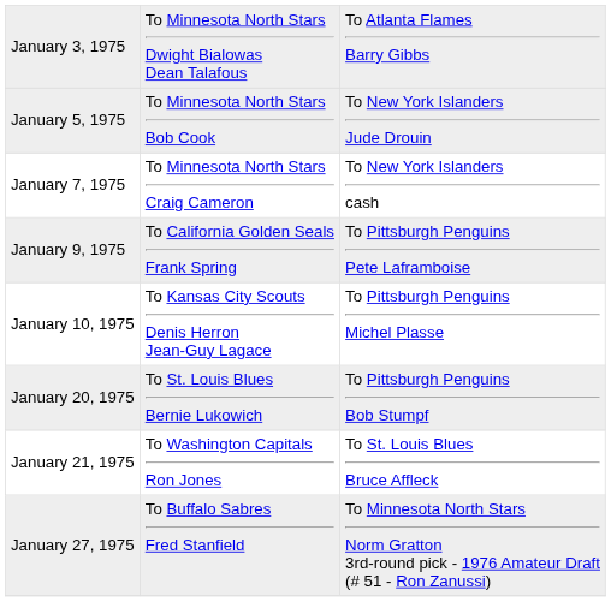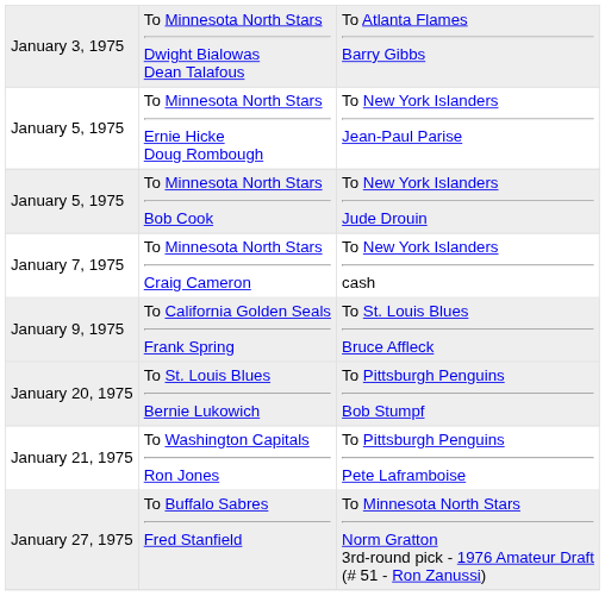+ row: January 5, 1975 | To Minnesota North Stars Ernie Hicke Doug Rombough | To New York Islanders Jean-Paul Parise
To California Golden Seals Frank Spring | column 3: To Pittsburgh Penguins Pete Laframboise -> To St. Louis Blues Bruce Affleck
- row: January 10, 1975 | To Kansas City Scouts Denis Herron Jean-Guy Lagace | To Pittsburgh Penguins Michel Plasse
To Washington Capitals Ron Jones | column 3: To St. Louis Blues Bruce Affleck -> To Pittsburgh Penguins Pete Laframboise
